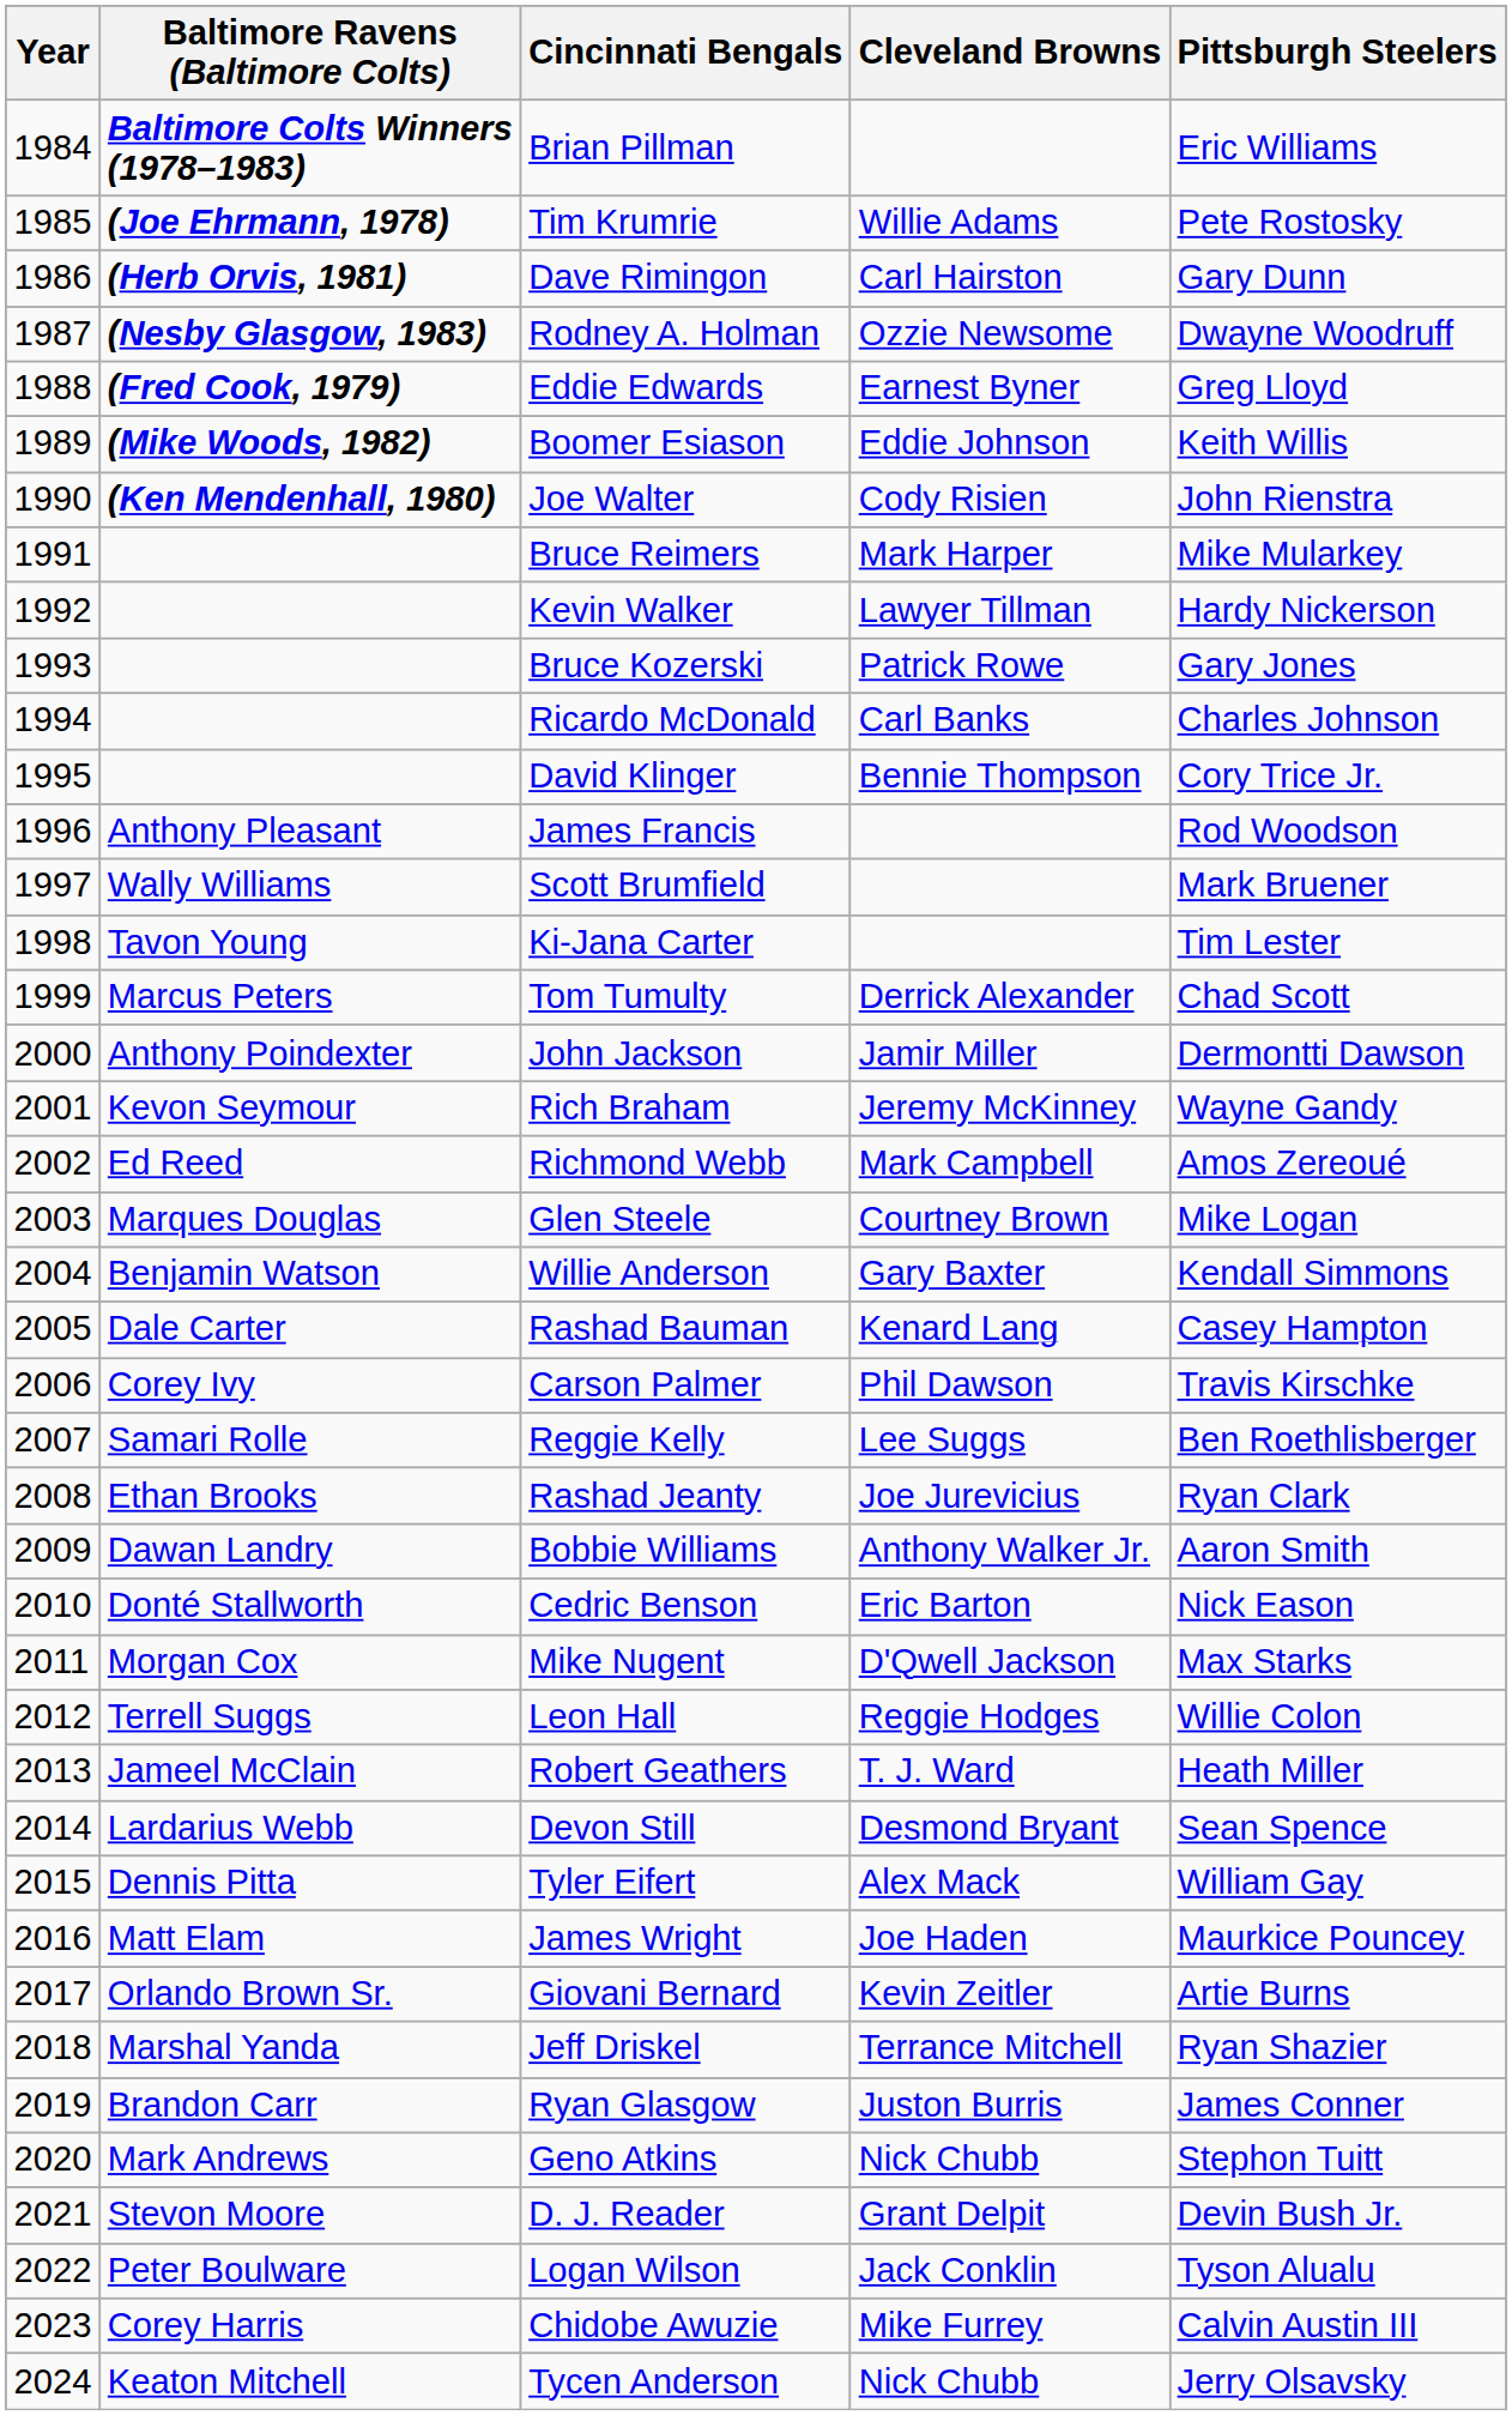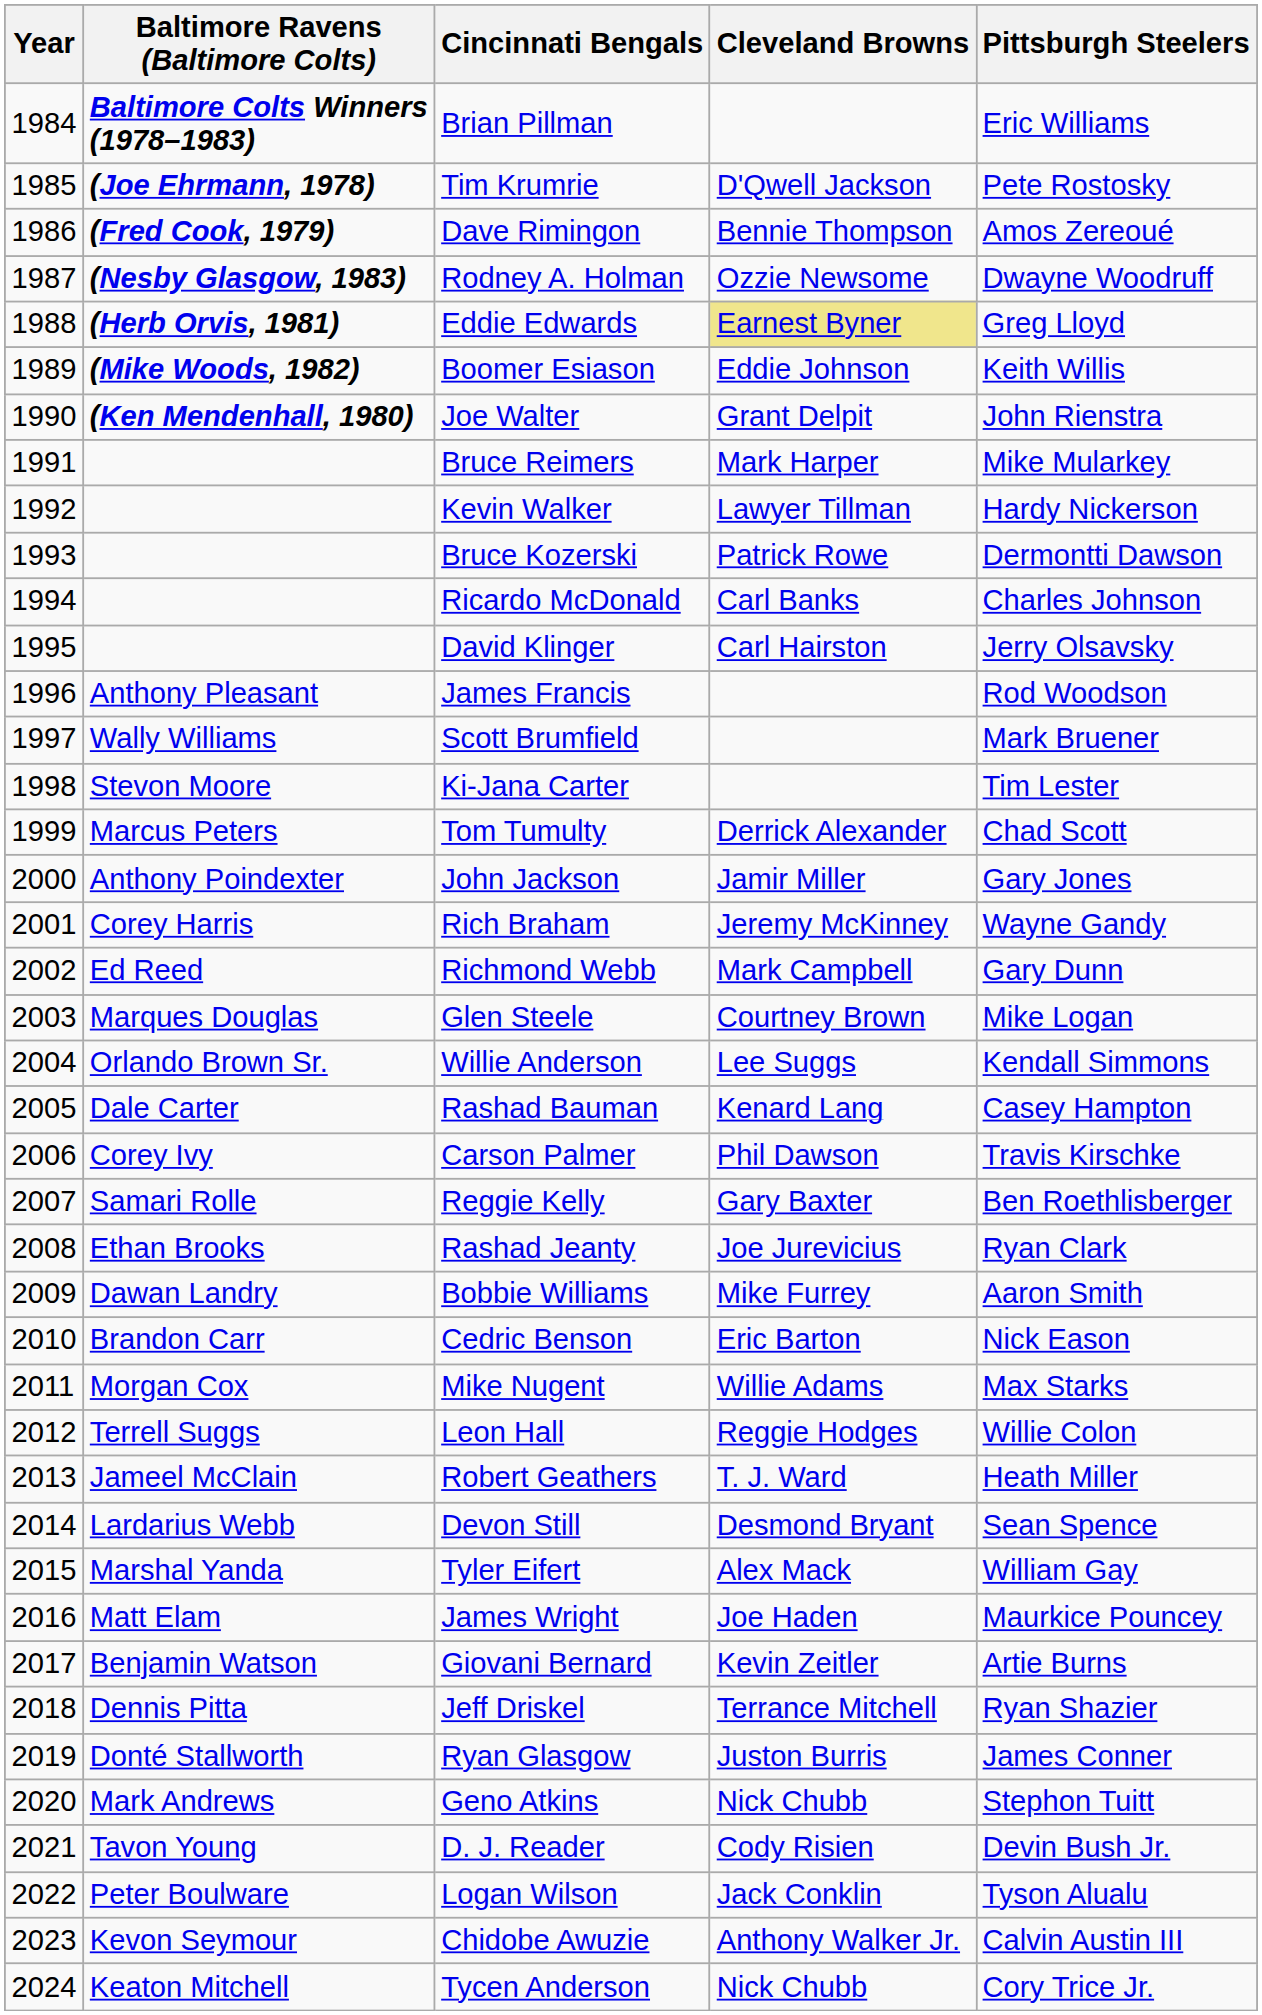Tim Krumrie | Cleveland Browns: Willie Adams -> D'Qwell Jackson
Dave Rimingon | Baltimore Ravens (Baltimore Colts): (Herb Orvis, 1981) -> (Fred Cook, 1979)
Dave Rimingon | Cleveland Browns: Carl Hairston -> Bennie Thompson
Dave Rimingon | Pittsburgh Steelers: Gary Dunn -> Amos Zereoué
Eddie Edwards | Baltimore Ravens (Baltimore Colts): (Fred Cook, 1979) -> (Herb Orvis, 1981)
Eddie Edwards | Cleveland Browns: no background -> khaki background
Joe Walter | Cleveland Browns: Cody Risien -> Grant Delpit
Bruce Kozerski | Pittsburgh Steelers: Gary Jones -> Dermontti Dawson
David Klinger | Cleveland Browns: Bennie Thompson -> Carl Hairston
David Klinger | Pittsburgh Steelers: Cory Trice Jr. -> Jerry Olsavsky
Ki-Jana Carter | Baltimore Ravens (Baltimore Colts): Tavon Young -> Stevon Moore
John Jackson | Pittsburgh Steelers: Dermontti Dawson -> Gary Jones
Rich Braham | Baltimore Ravens (Baltimore Colts): Kevon Seymour -> Corey Harris
Richmond Webb | Pittsburgh Steelers: Amos Zereoué -> Gary Dunn
Willie Anderson | Baltimore Ravens (Baltimore Colts): Benjamin Watson -> Orlando Brown Sr.
Willie Anderson | Cleveland Browns: Gary Baxter -> Lee Suggs
Reggie Kelly | Cleveland Browns: Lee Suggs -> Gary Baxter
Bobbie Williams | Cleveland Browns: Anthony Walker Jr. -> Mike Furrey
Cedric Benson | Baltimore Ravens (Baltimore Colts): Donté Stallworth -> Brandon Carr
Mike Nugent | Cleveland Browns: D'Qwell Jackson -> Willie Adams
Tyler Eifert | Baltimore Ravens (Baltimore Colts): Dennis Pitta -> Marshal Yanda
Giovani Bernard | Baltimore Ravens (Baltimore Colts): Orlando Brown Sr. -> Benjamin Watson
Jeff Driskel | Baltimore Ravens (Baltimore Colts): Marshal Yanda -> Dennis Pitta
Ryan Glasgow | Baltimore Ravens (Baltimore Colts): Brandon Carr -> Donté Stallworth
D. J. Reader | Baltimore Ravens (Baltimore Colts): Stevon Moore -> Tavon Young
D. J. Reader | Cleveland Browns: Grant Delpit -> Cody Risien
Chidobe Awuzie | Baltimore Ravens (Baltimore Colts): Corey Harris -> Kevon Seymour
Chidobe Awuzie | Cleveland Browns: Mike Furrey -> Anthony Walker Jr.
Tycen Anderson | Pittsburgh Steelers: Jerry Olsavsky -> Cory Trice Jr.
